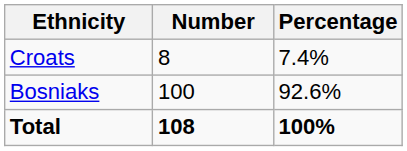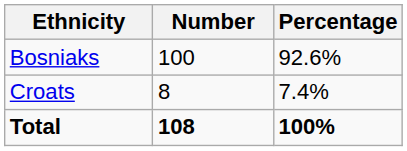rows swapped: Bosniaks <-> Croats
